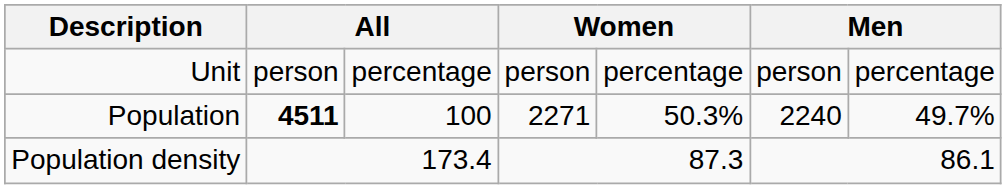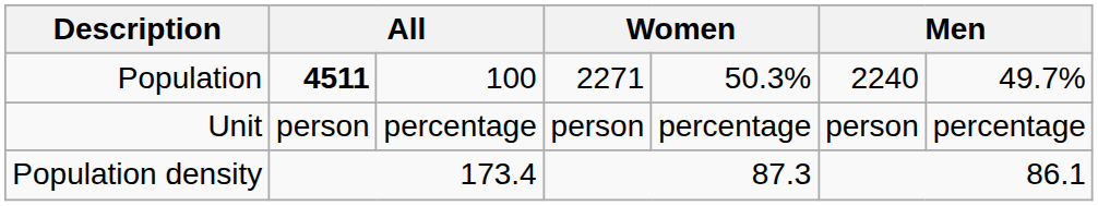rows swapped: Unit <-> Population
